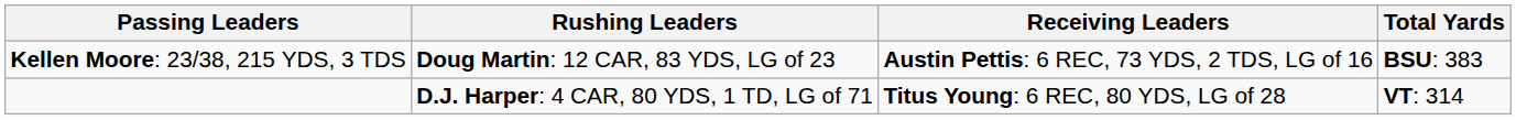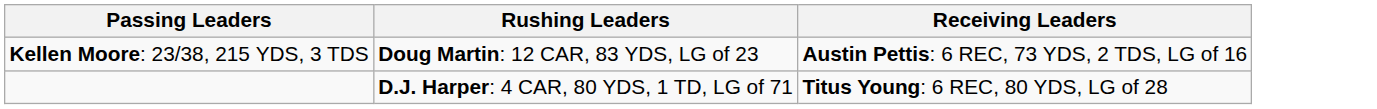- column: Total Yards | BSU: 383 | VT: 314
